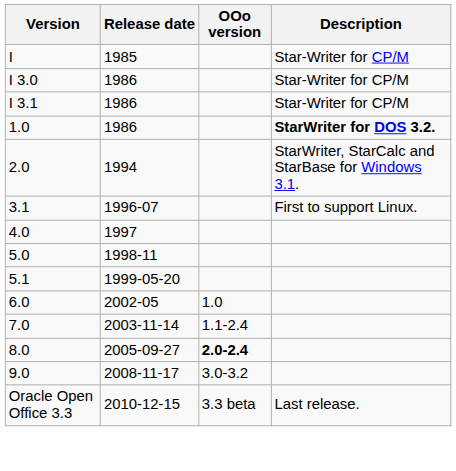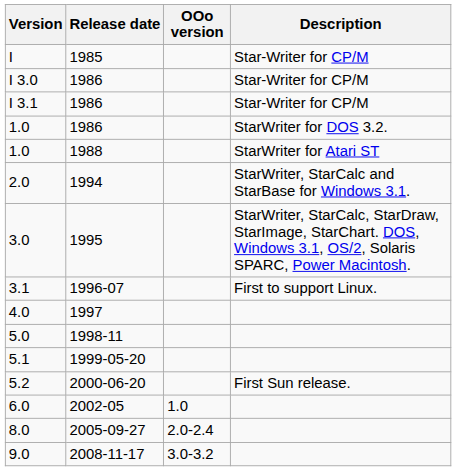1.0 / 1986 | Description: bold -> normal
+ row: 1.0 | 1988 | StarWriter for Atari ST
+ row: 3.0 | 1995 | StarWriter, StarCalc, StarDraw, StarImage, StarChart. DOS, Windows 3.1, OS/2, Solaris SPARC, Power Macintosh.
+ row: 5.2 | 2000-06-20 | First Sun release.
- row: 7.0 | 2003-11-14 | 1.1-2.4
8.0 | OOo version: bold -> normal
- row: Oracle Open Office 3.3 | 2010-12-15 | 3.3 beta | Last release.
